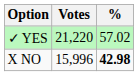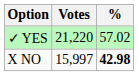X NO | Votes: 15,996 -> 15,997
